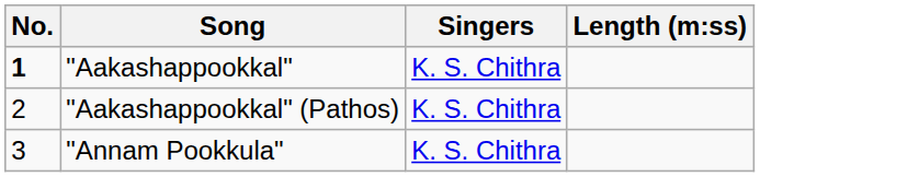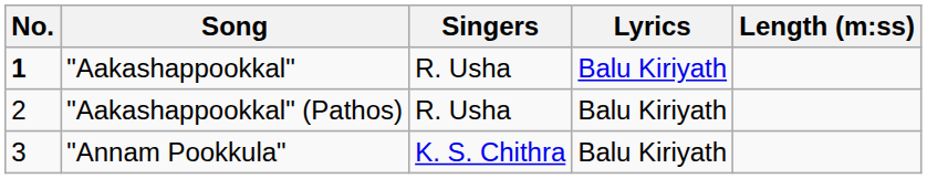+ column: Lyrics | Balu Kiriyath | Balu Kiriyath | Balu Kiriyath
"Aakashappookkal" | Singers: K. S. Chithra -> R. Usha
"Aakashappookkal" (Pathos) | Singers: K. S. Chithra -> R. Usha
